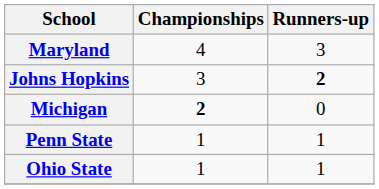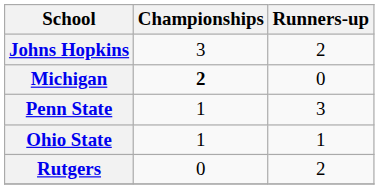- row: Maryland | 4 | 3
Johns Hopkins | Runners-up: bold -> normal
Penn State | Runners-up: 1 -> 3
+ row: Rutgers | 0 | 2
